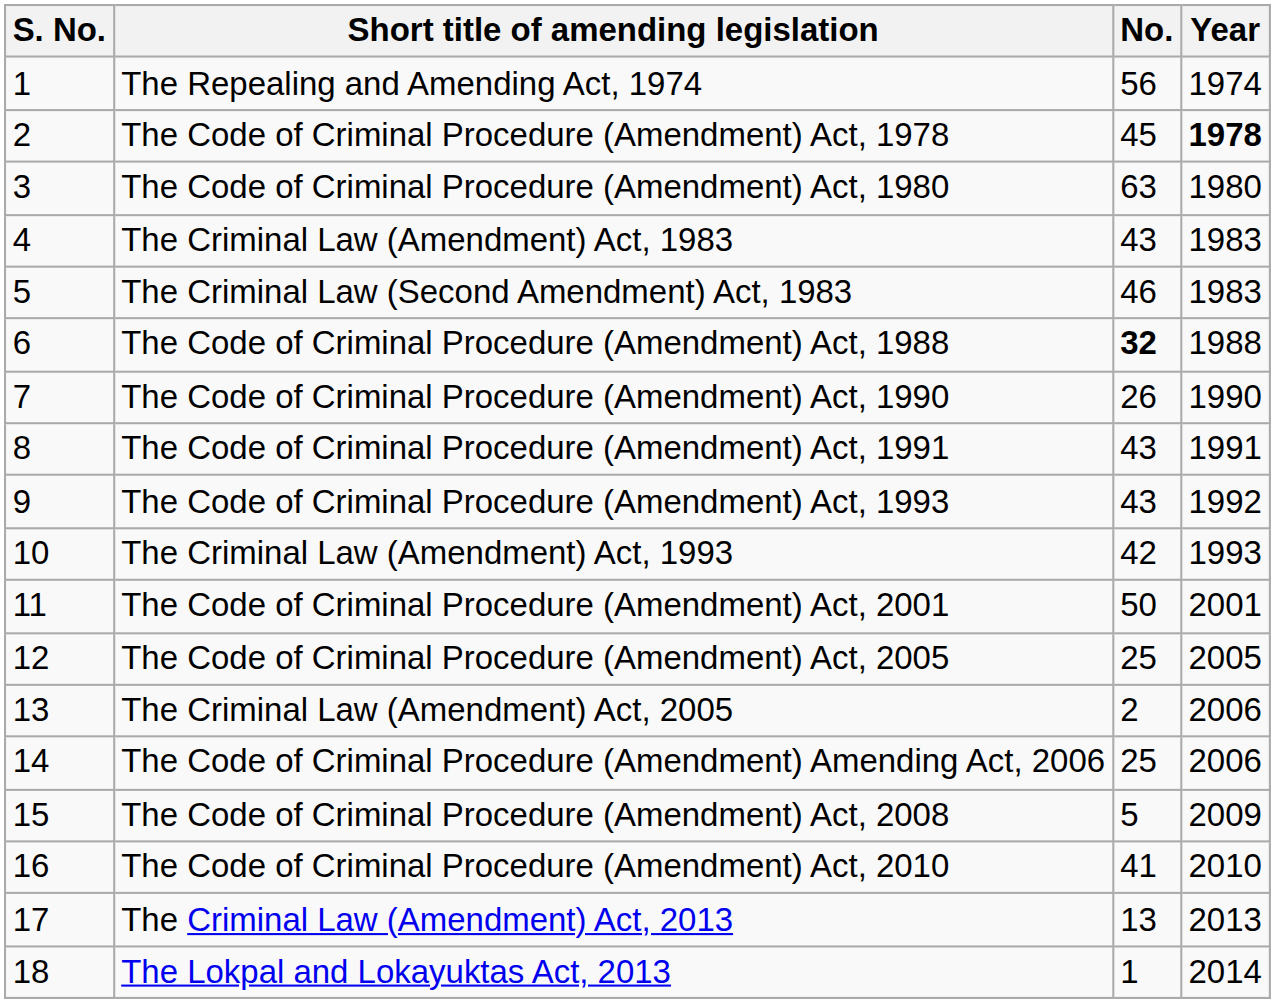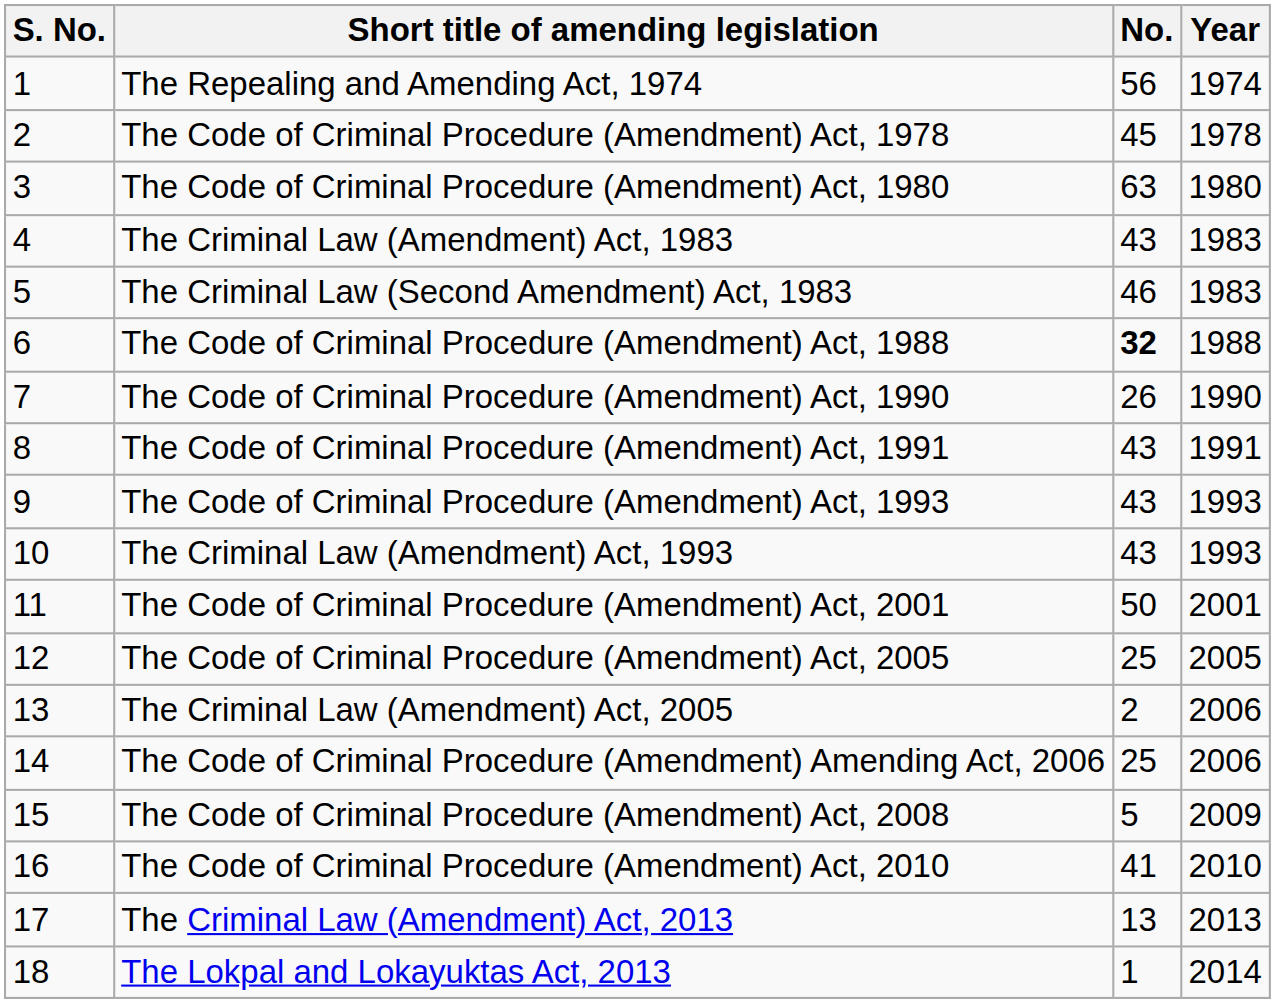The Code of Criminal Procedure (Amendment) Act, 1978 | Year: bold -> normal
The Code of Criminal Procedure (Amendment) Act, 1993 | Year: 1992 -> 1993
The Criminal Law (Amendment) Act, 1993 | No.: 42 -> 43
